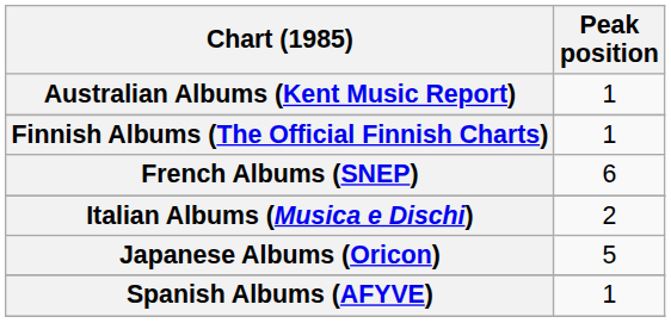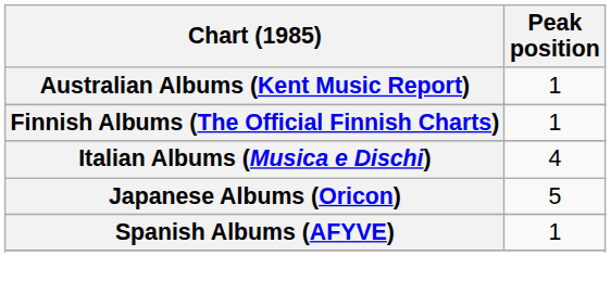- row: French Albums (SNEP) | 6
Italian Albums (Musica e Dischi) | Peak position: 2 -> 4
